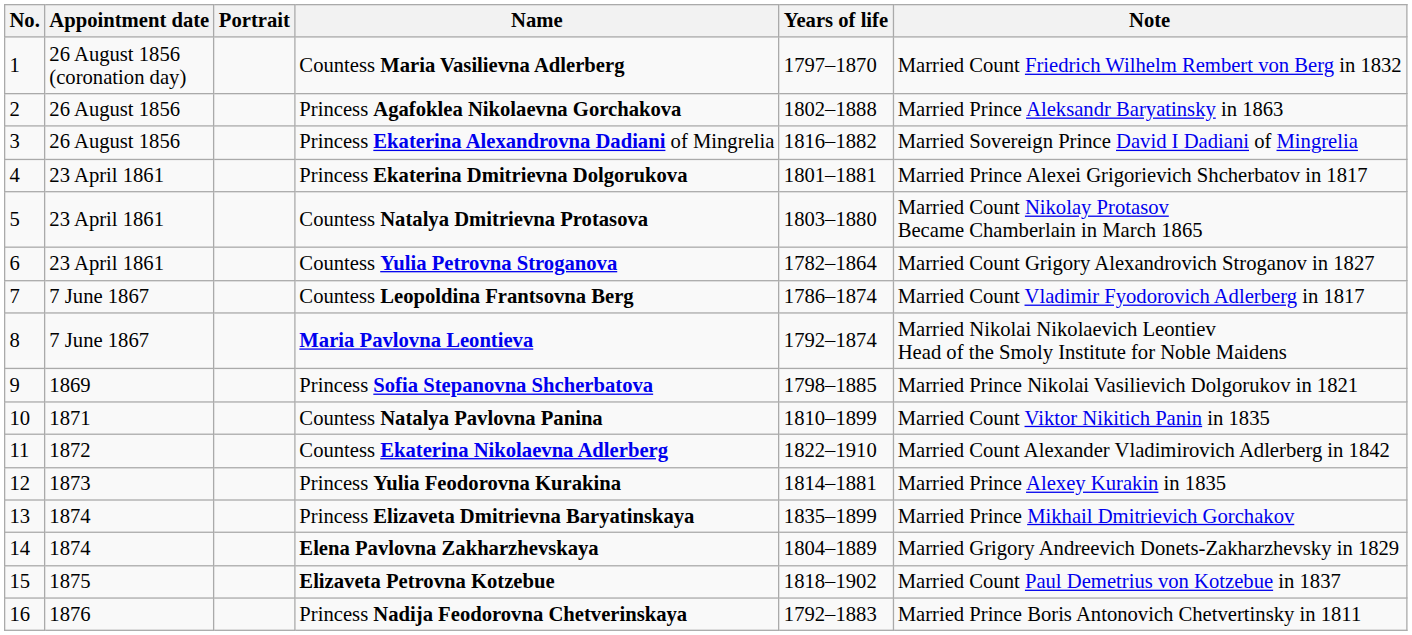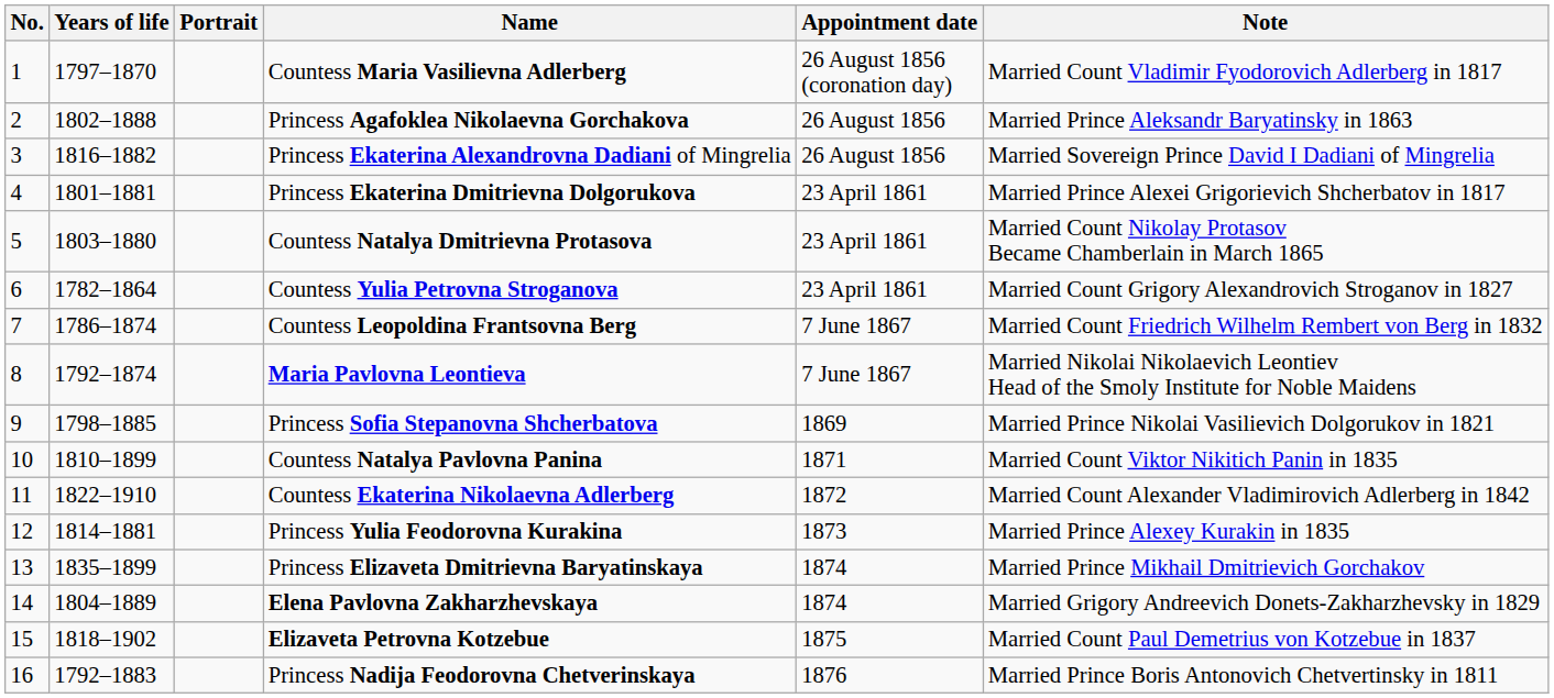columns swapped: Appointment date <-> Years of life
Countess Maria Vasilievna Adlerberg | Note: Married Count Friedrich Wilhelm Rembert von Berg in 1832 -> Married Count Vladimir Fyodorovich Adlerberg in 1817
Countess Leopoldina Frantsovna Berg | Note: Married Count Vladimir Fyodorovich Adlerberg in 1817 -> Married Count Friedrich Wilhelm Rembert von Berg in 1832
